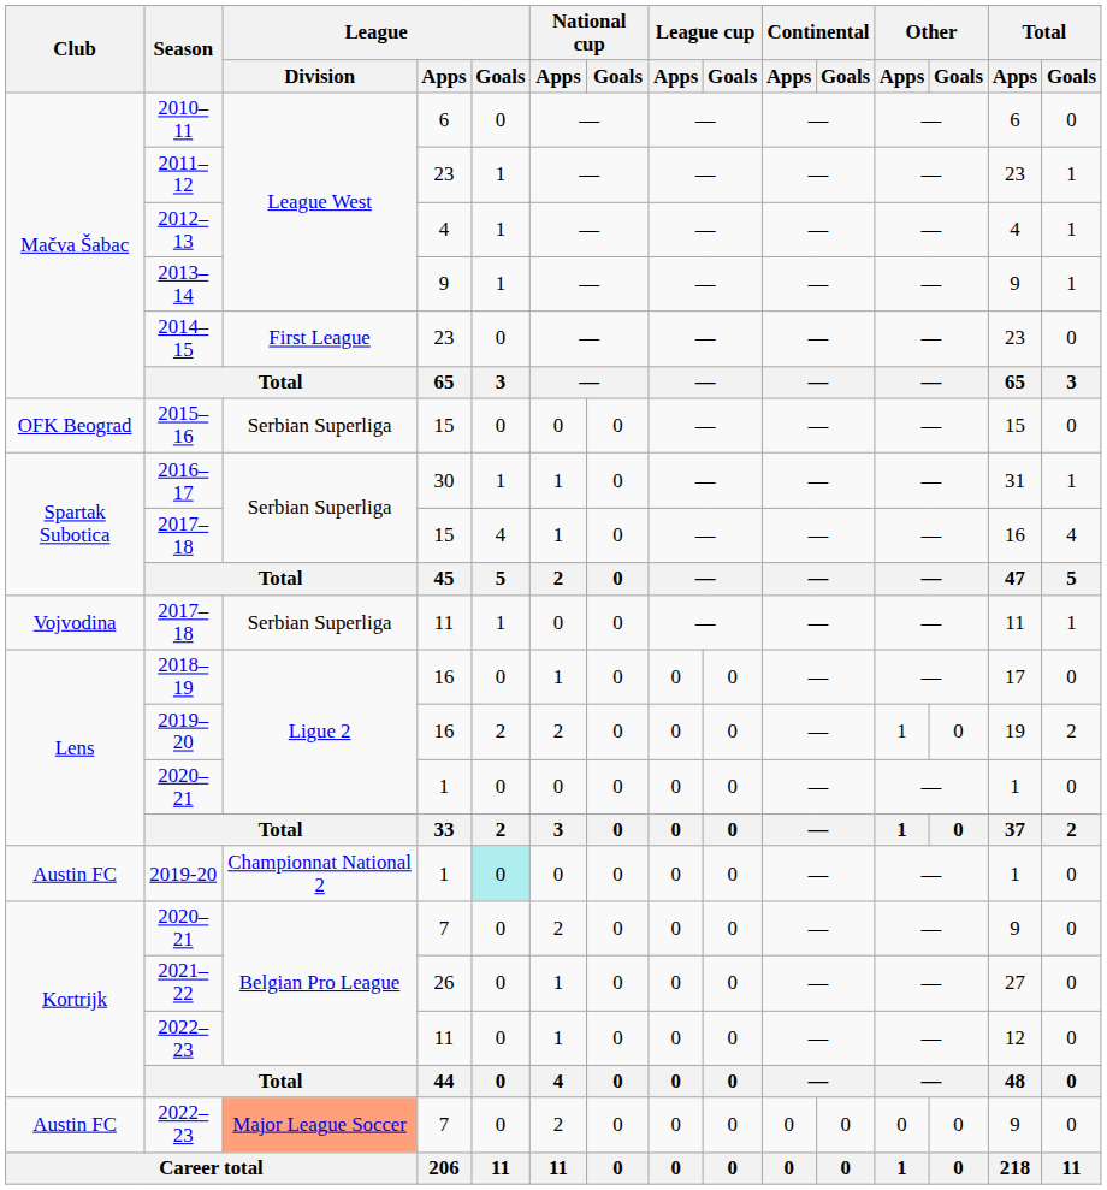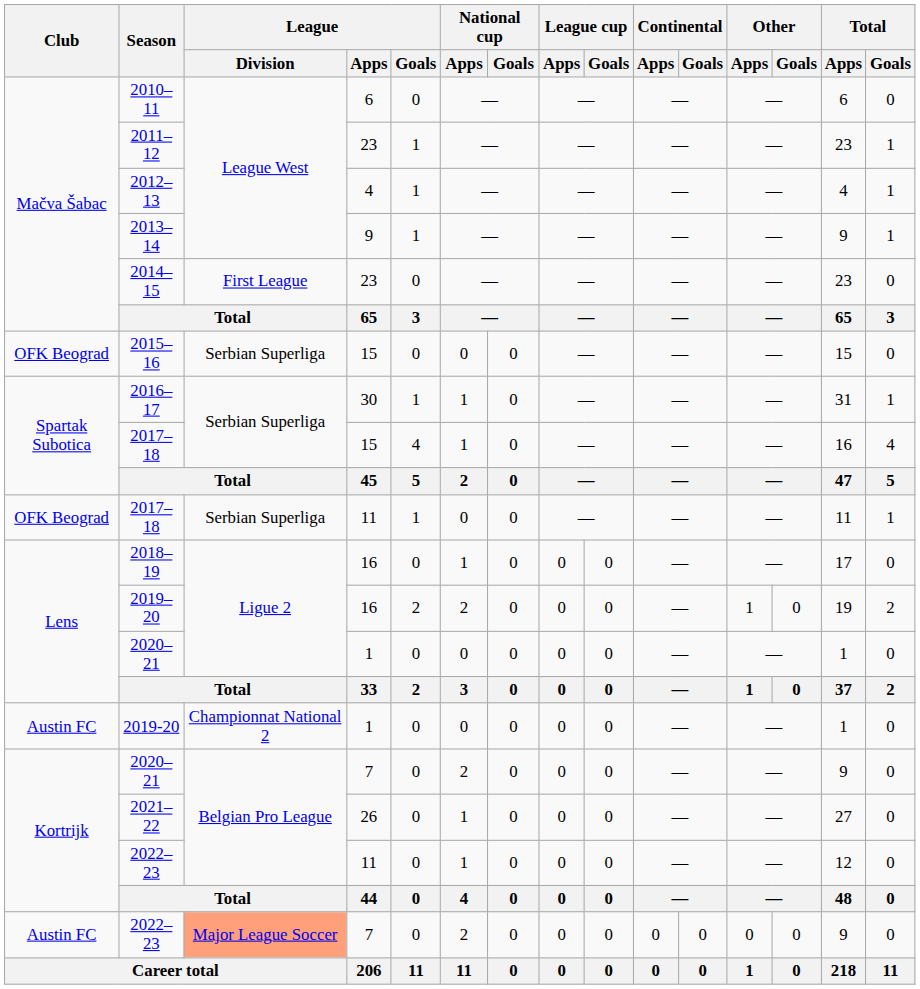2017–18 / 11 | Club: Vojvodina -> OFK Beograd
2019-20 | League / Goals: paleturquoise background -> no background
